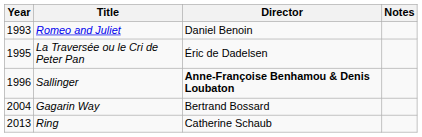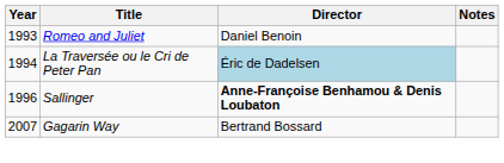La Traversée ou le Cri de Peter Pan | Year: 1995 -> 1994
La Traversée ou le Cri de Peter Pan | Director: no background -> lightblue background
Gagarin Way | Year: 2004 -> 2007
- row: 2013 | Ring | Catherine Schaub
